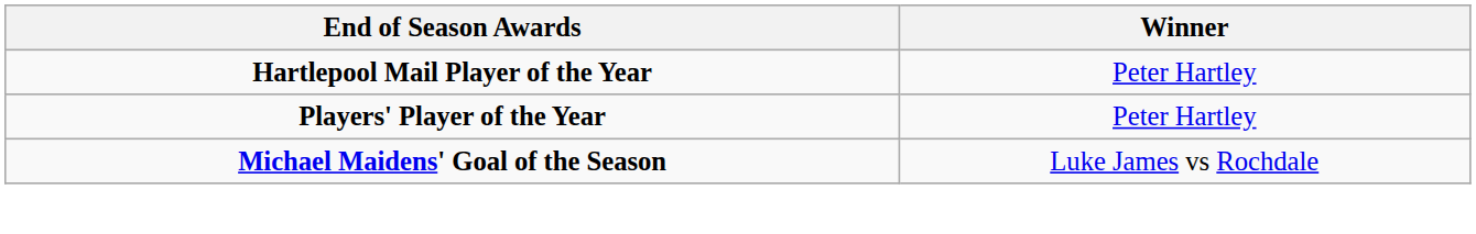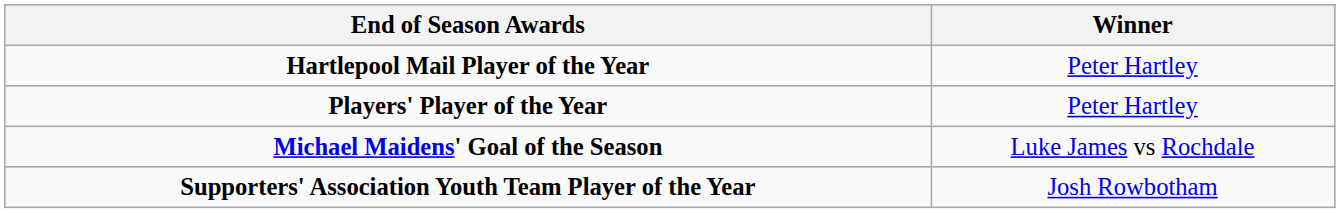+ row: Supporters' Association Youth Team Player of the Year | Josh Rowbotham
